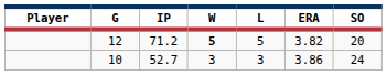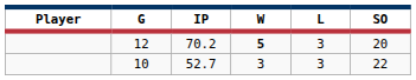- column: ERA | 3.82 | 3.86
12 | IP: 71.2 -> 70.2
12 | L: 5 -> 3
10 | SO: 24 -> 22
